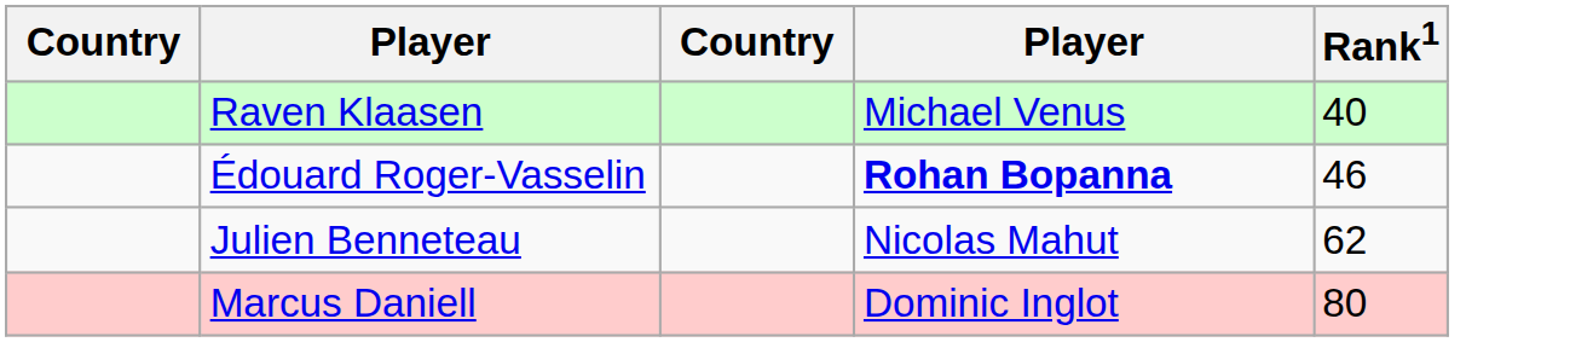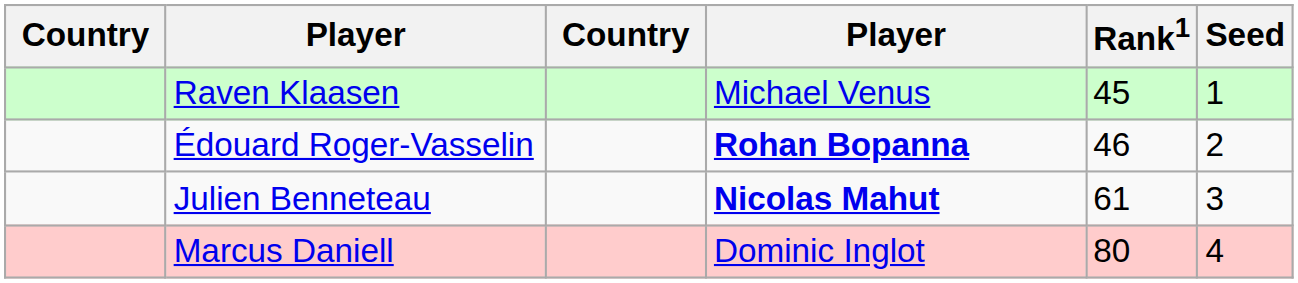+ column: Seed | 1 | 2 | 3 | 4
Raven Klaasen | Rank1: 40 -> 45
Julien Benneteau | column 4: normal -> bold
Julien Benneteau | Rank1: 62 -> 61
